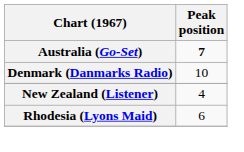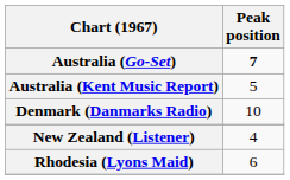+ row: Australia (Kent Music Report) | 5
